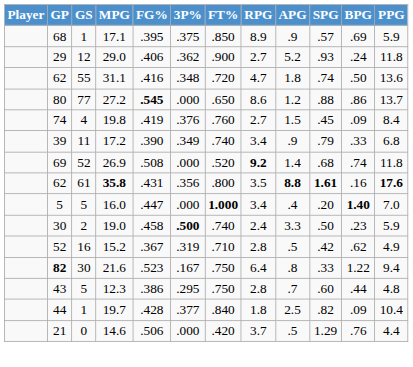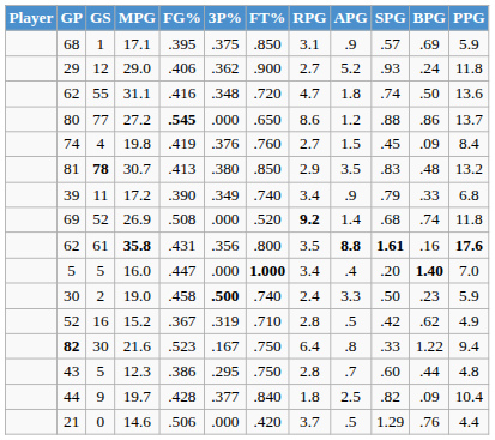17.1 | RPG: 8.9 -> 3.1
+ row: 81 | 78 | 30.7 | .413 | .380 | .850 | 2.9 | 3.5 | .83 | .48 | 13.2
19.7 | GS: 1 -> 9
